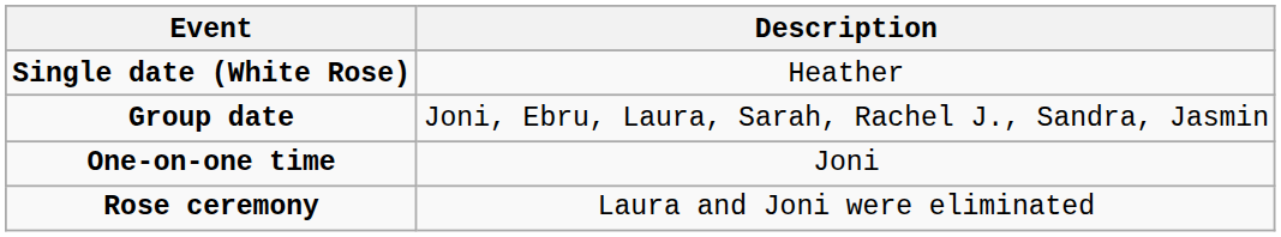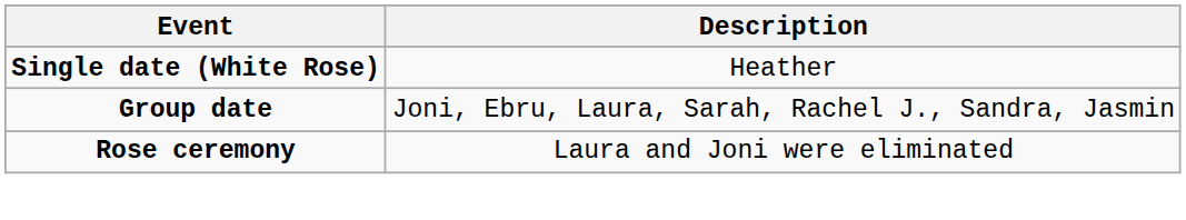- row: One-on-one time | Joni
